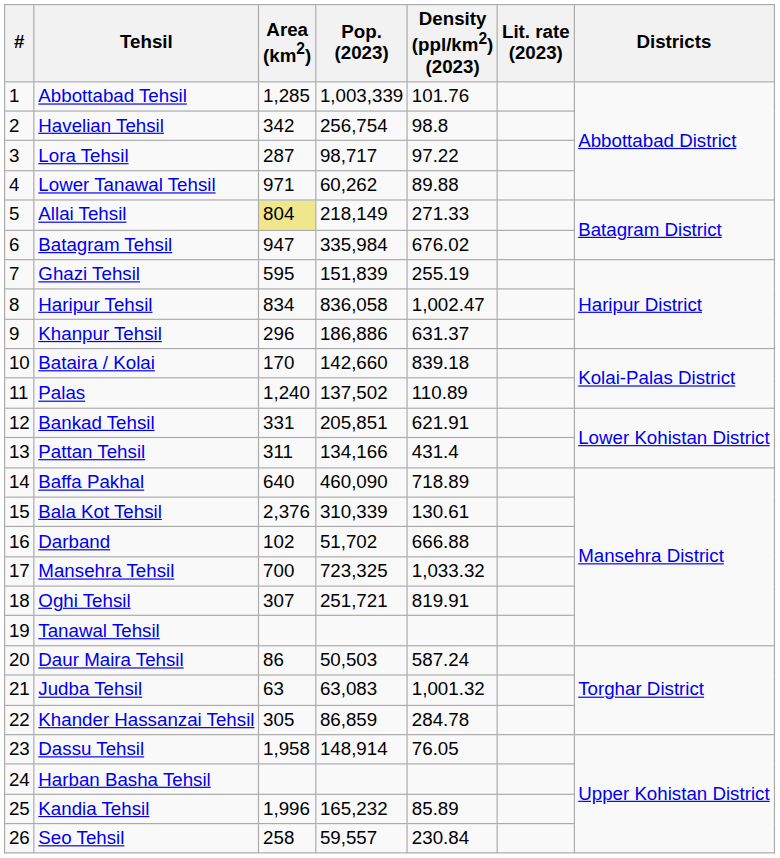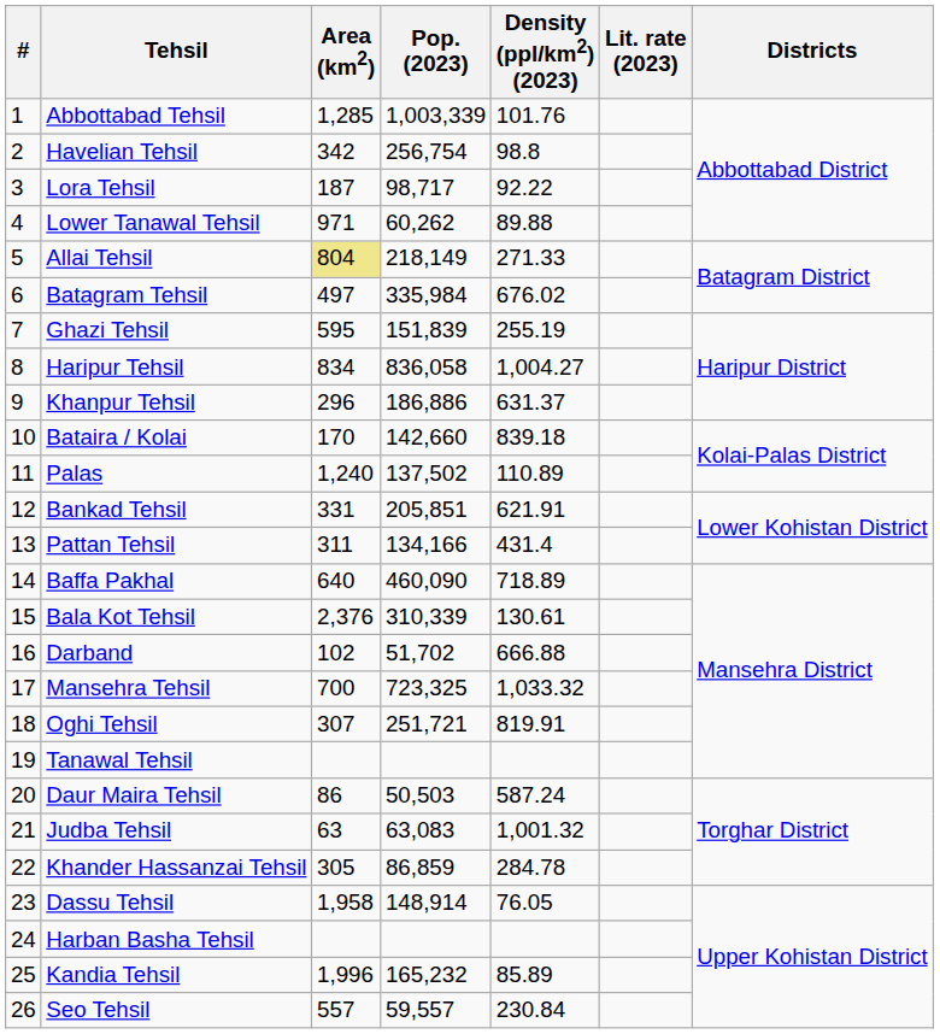Lora Tehsil | Area (km2): 287 -> 187
Lora Tehsil | Density (ppl/km2) (2023): 97.22 -> 92.22
Batagram Tehsil | Area (km2): 947 -> 497
Haripur Tehsil | Density (ppl/km2) (2023): 1,002.47 -> 1,004.27
Seo Tehsil | Area (km2): 258 -> 557
